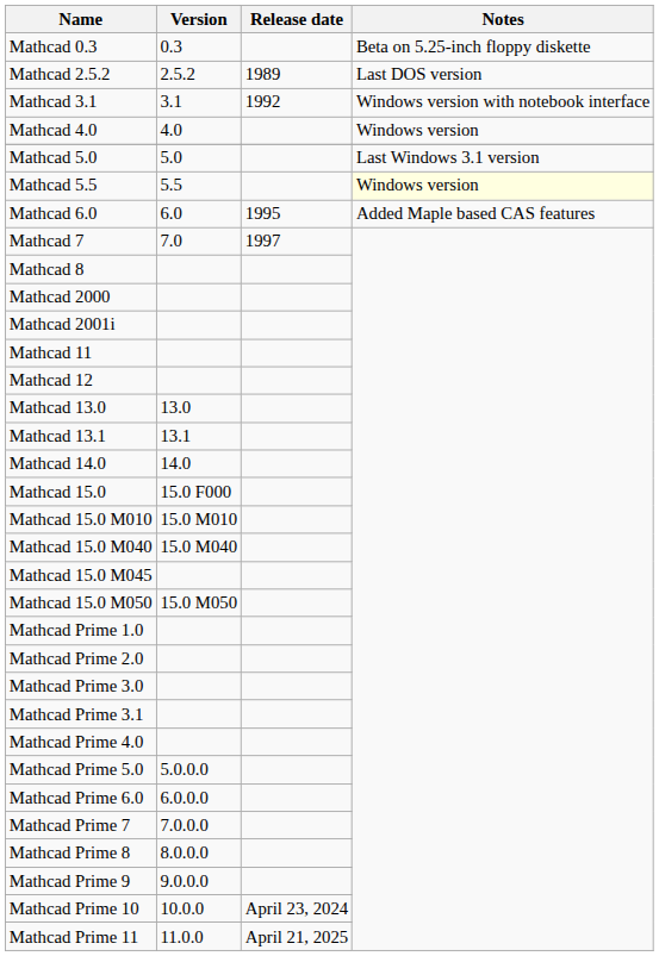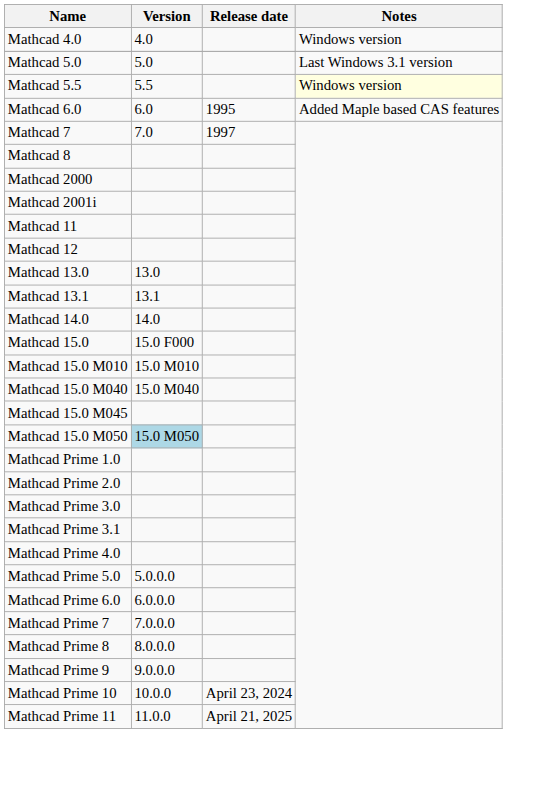- row: Mathcad 0.3 | 0.3 | Beta on 5.25-inch floppy diskette
- row: Mathcad 2.5.2 | 2.5.2 | 1989 | Last DOS version
- row: Mathcad 3.1 | 3.1 | 1992 | Windows version with notebook interface
Mathcad 15.0 M050 | Version: no background -> lightblue background
